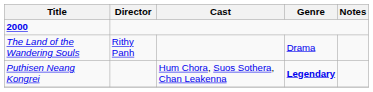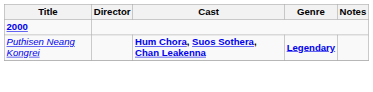- row: The Land of the Wandering Souls | Rithy Panh | Drama
Puthisen Neang Kongrei | Cast: normal -> bold
